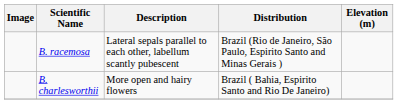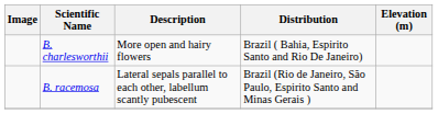rows swapped: B. charlesworthii <-> B. racemosa
